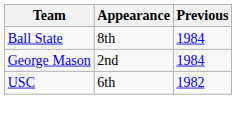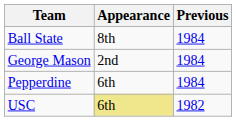+ row: Pepperdine | 6th | 1984
USC | Appearance: no background -> khaki background
